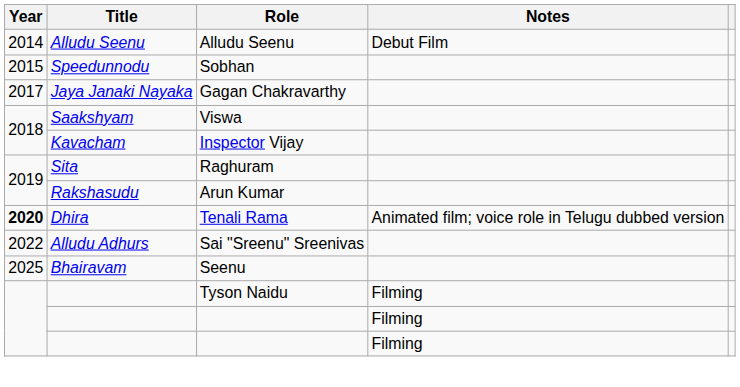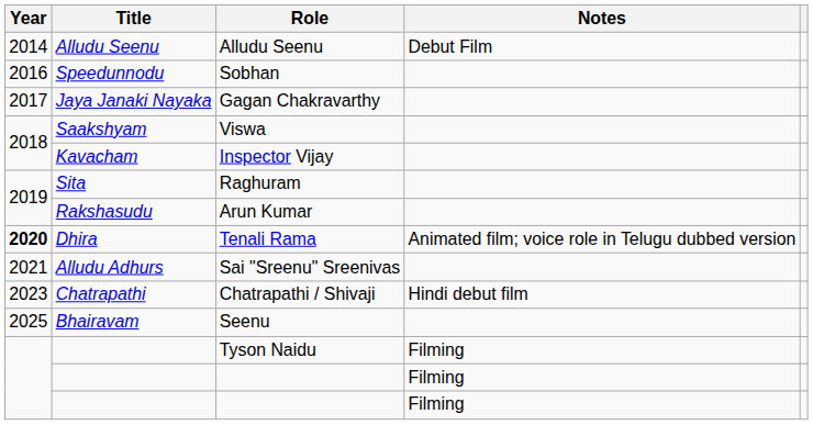Sobhan | Year: 2015 -> 2016
Sai "Sreenu" Sreenivas | Year: 2022 -> 2021
+ row: 2023 | Chatrapathi | Chatrapathi / Shivaji | Hindi debut film
